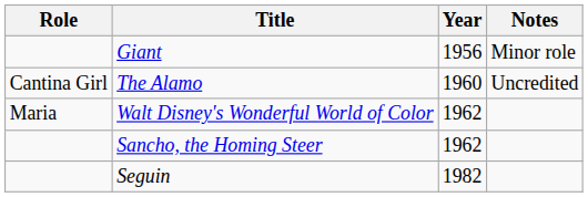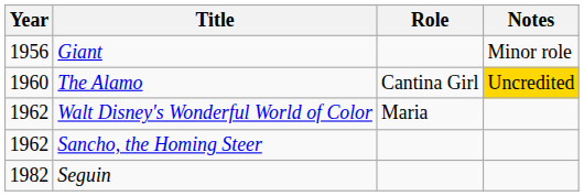columns swapped: Year <-> Role
The Alamo | Notes: no background -> gold background
